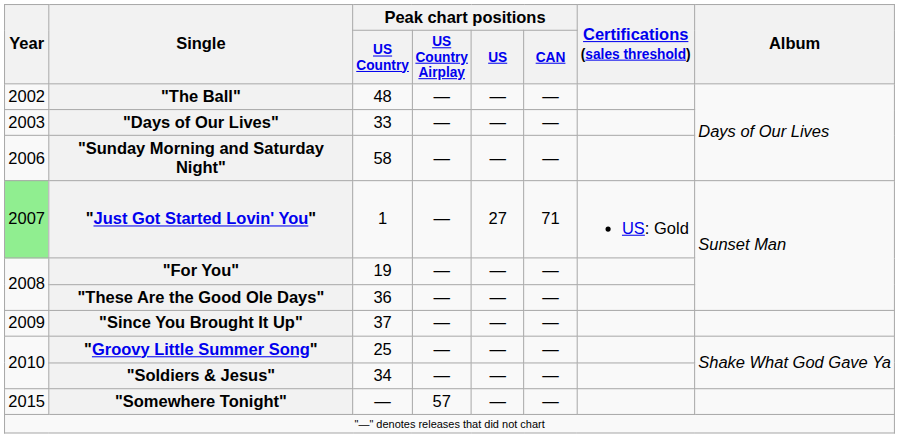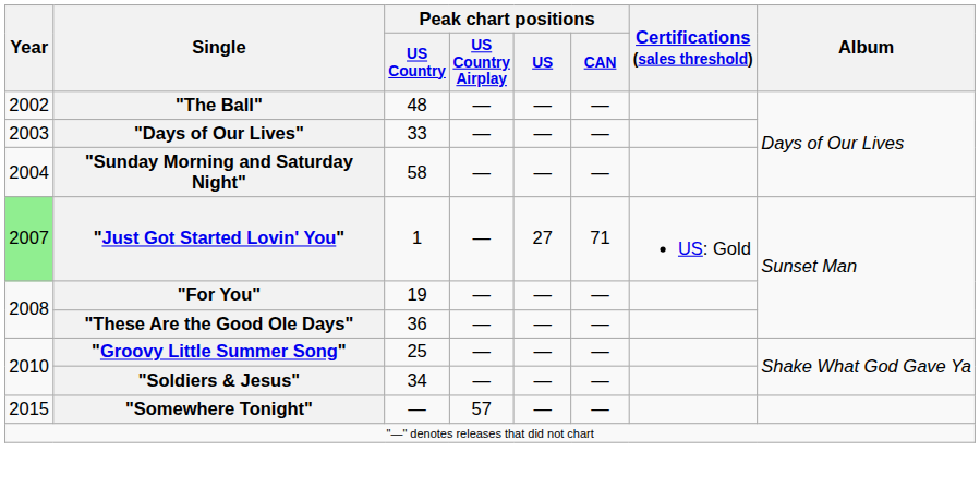"Sunday Morning and Saturday Night" | Year: 2006 -> 2004
- row: 2009 | "Since You Brought It Up" | 37 | — | — | —
